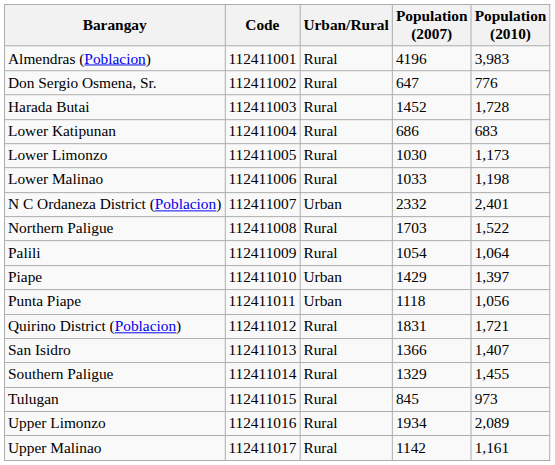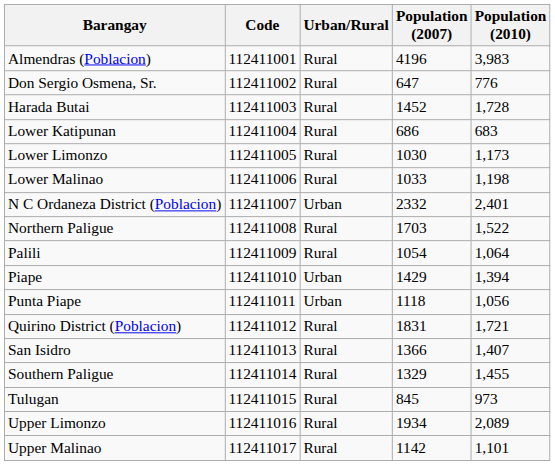Piape | Population (2010): 1,397 -> 1,394
Upper Malinao | Population (2010): 1,161 -> 1,101
